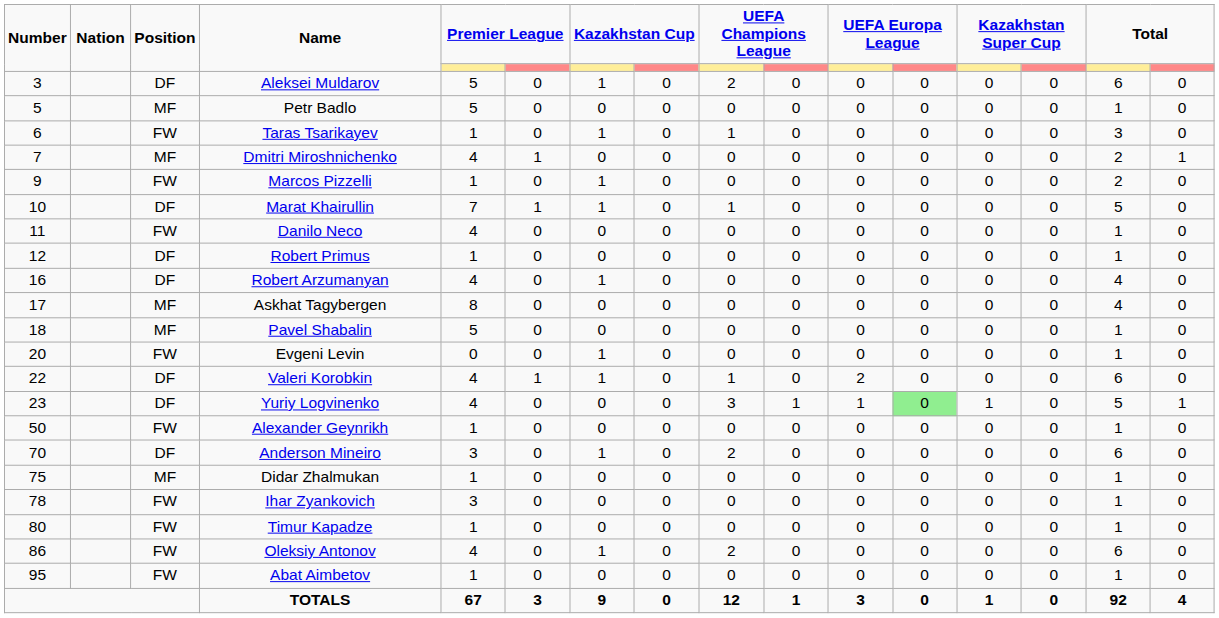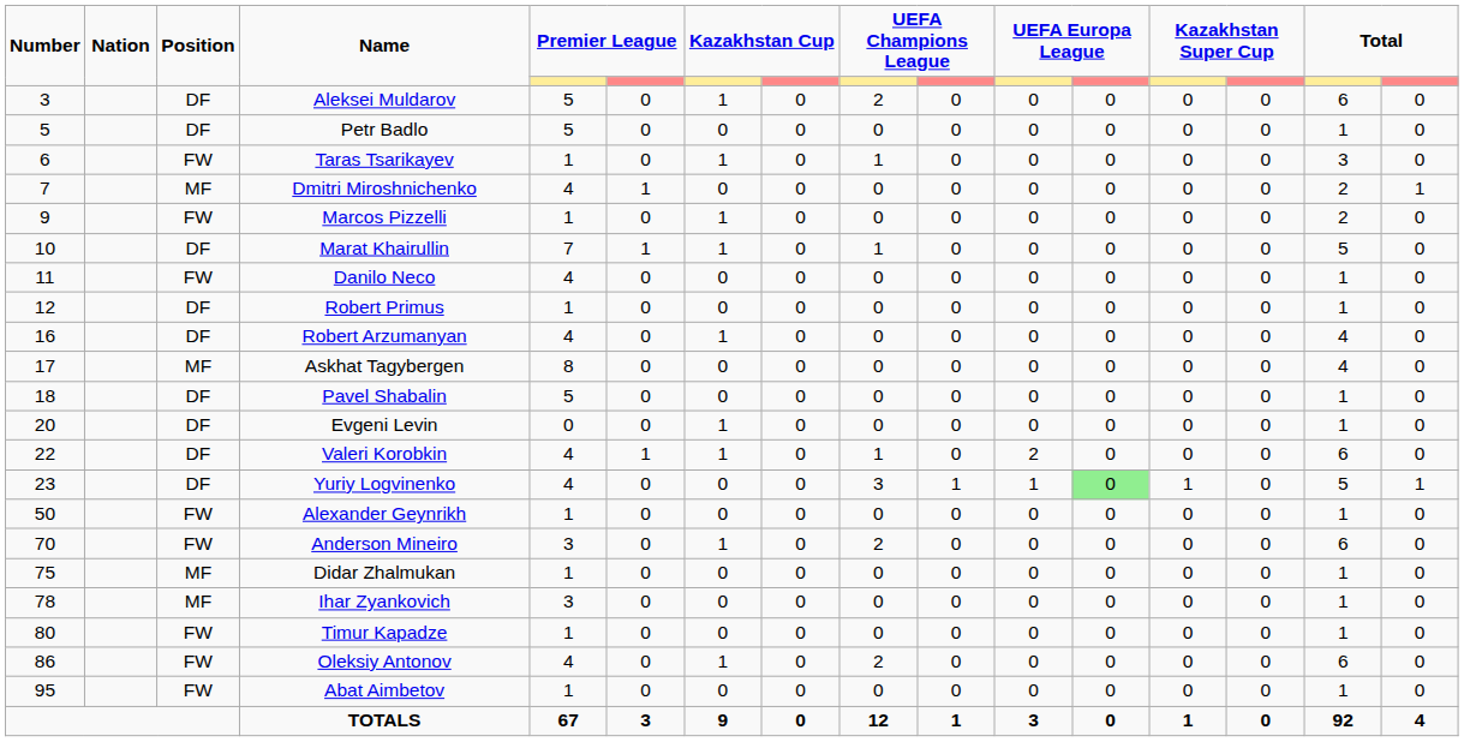Petr Badlo | Position: MF -> DF
Pavel Shabalin | Position: MF -> DF
Evgeni Levin | Position: FW -> DF
Anderson Mineiro | Position: DF -> FW
Ihar Zyankovich | Position: FW -> MF
